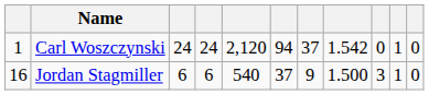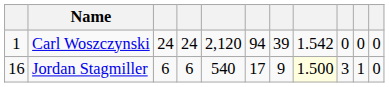Carl Woszczynski | column 7: 37 -> 39
Carl Woszczynski | column 10: 1 -> 0
Jordan Stagmiller | column 6: 37 -> 17
Jordan Stagmiller | column 8: no background -> lightyellow background
